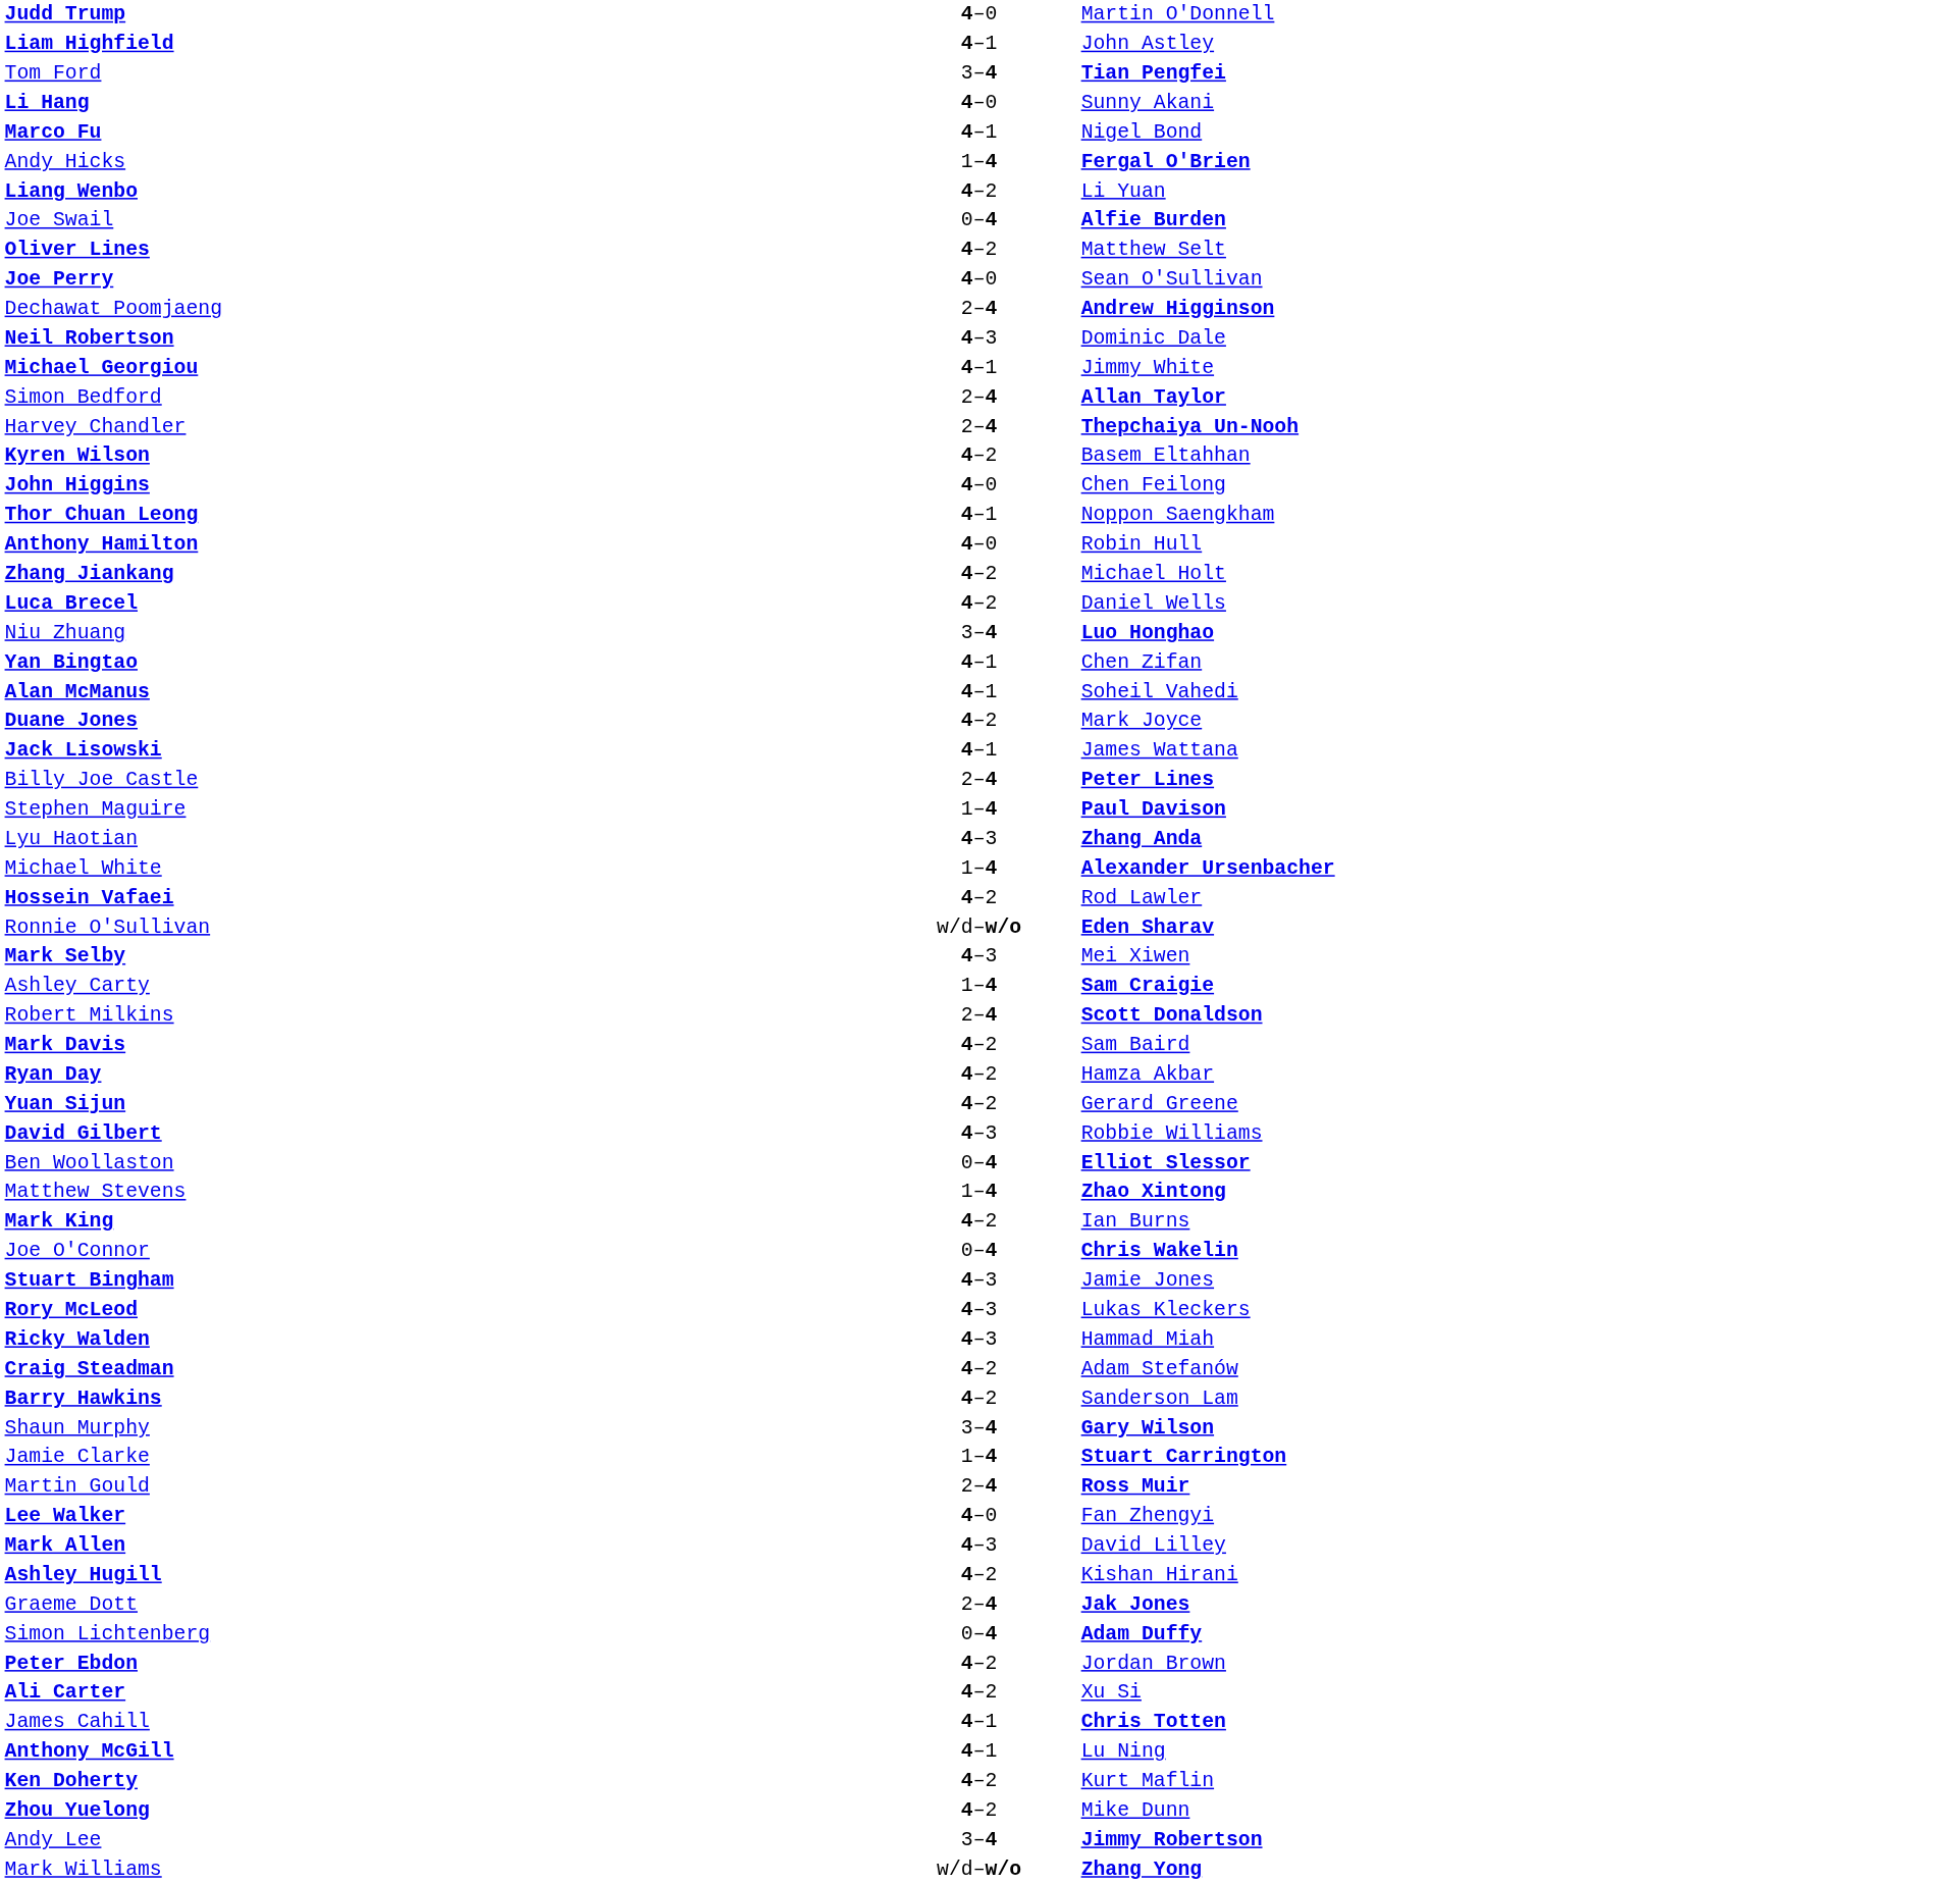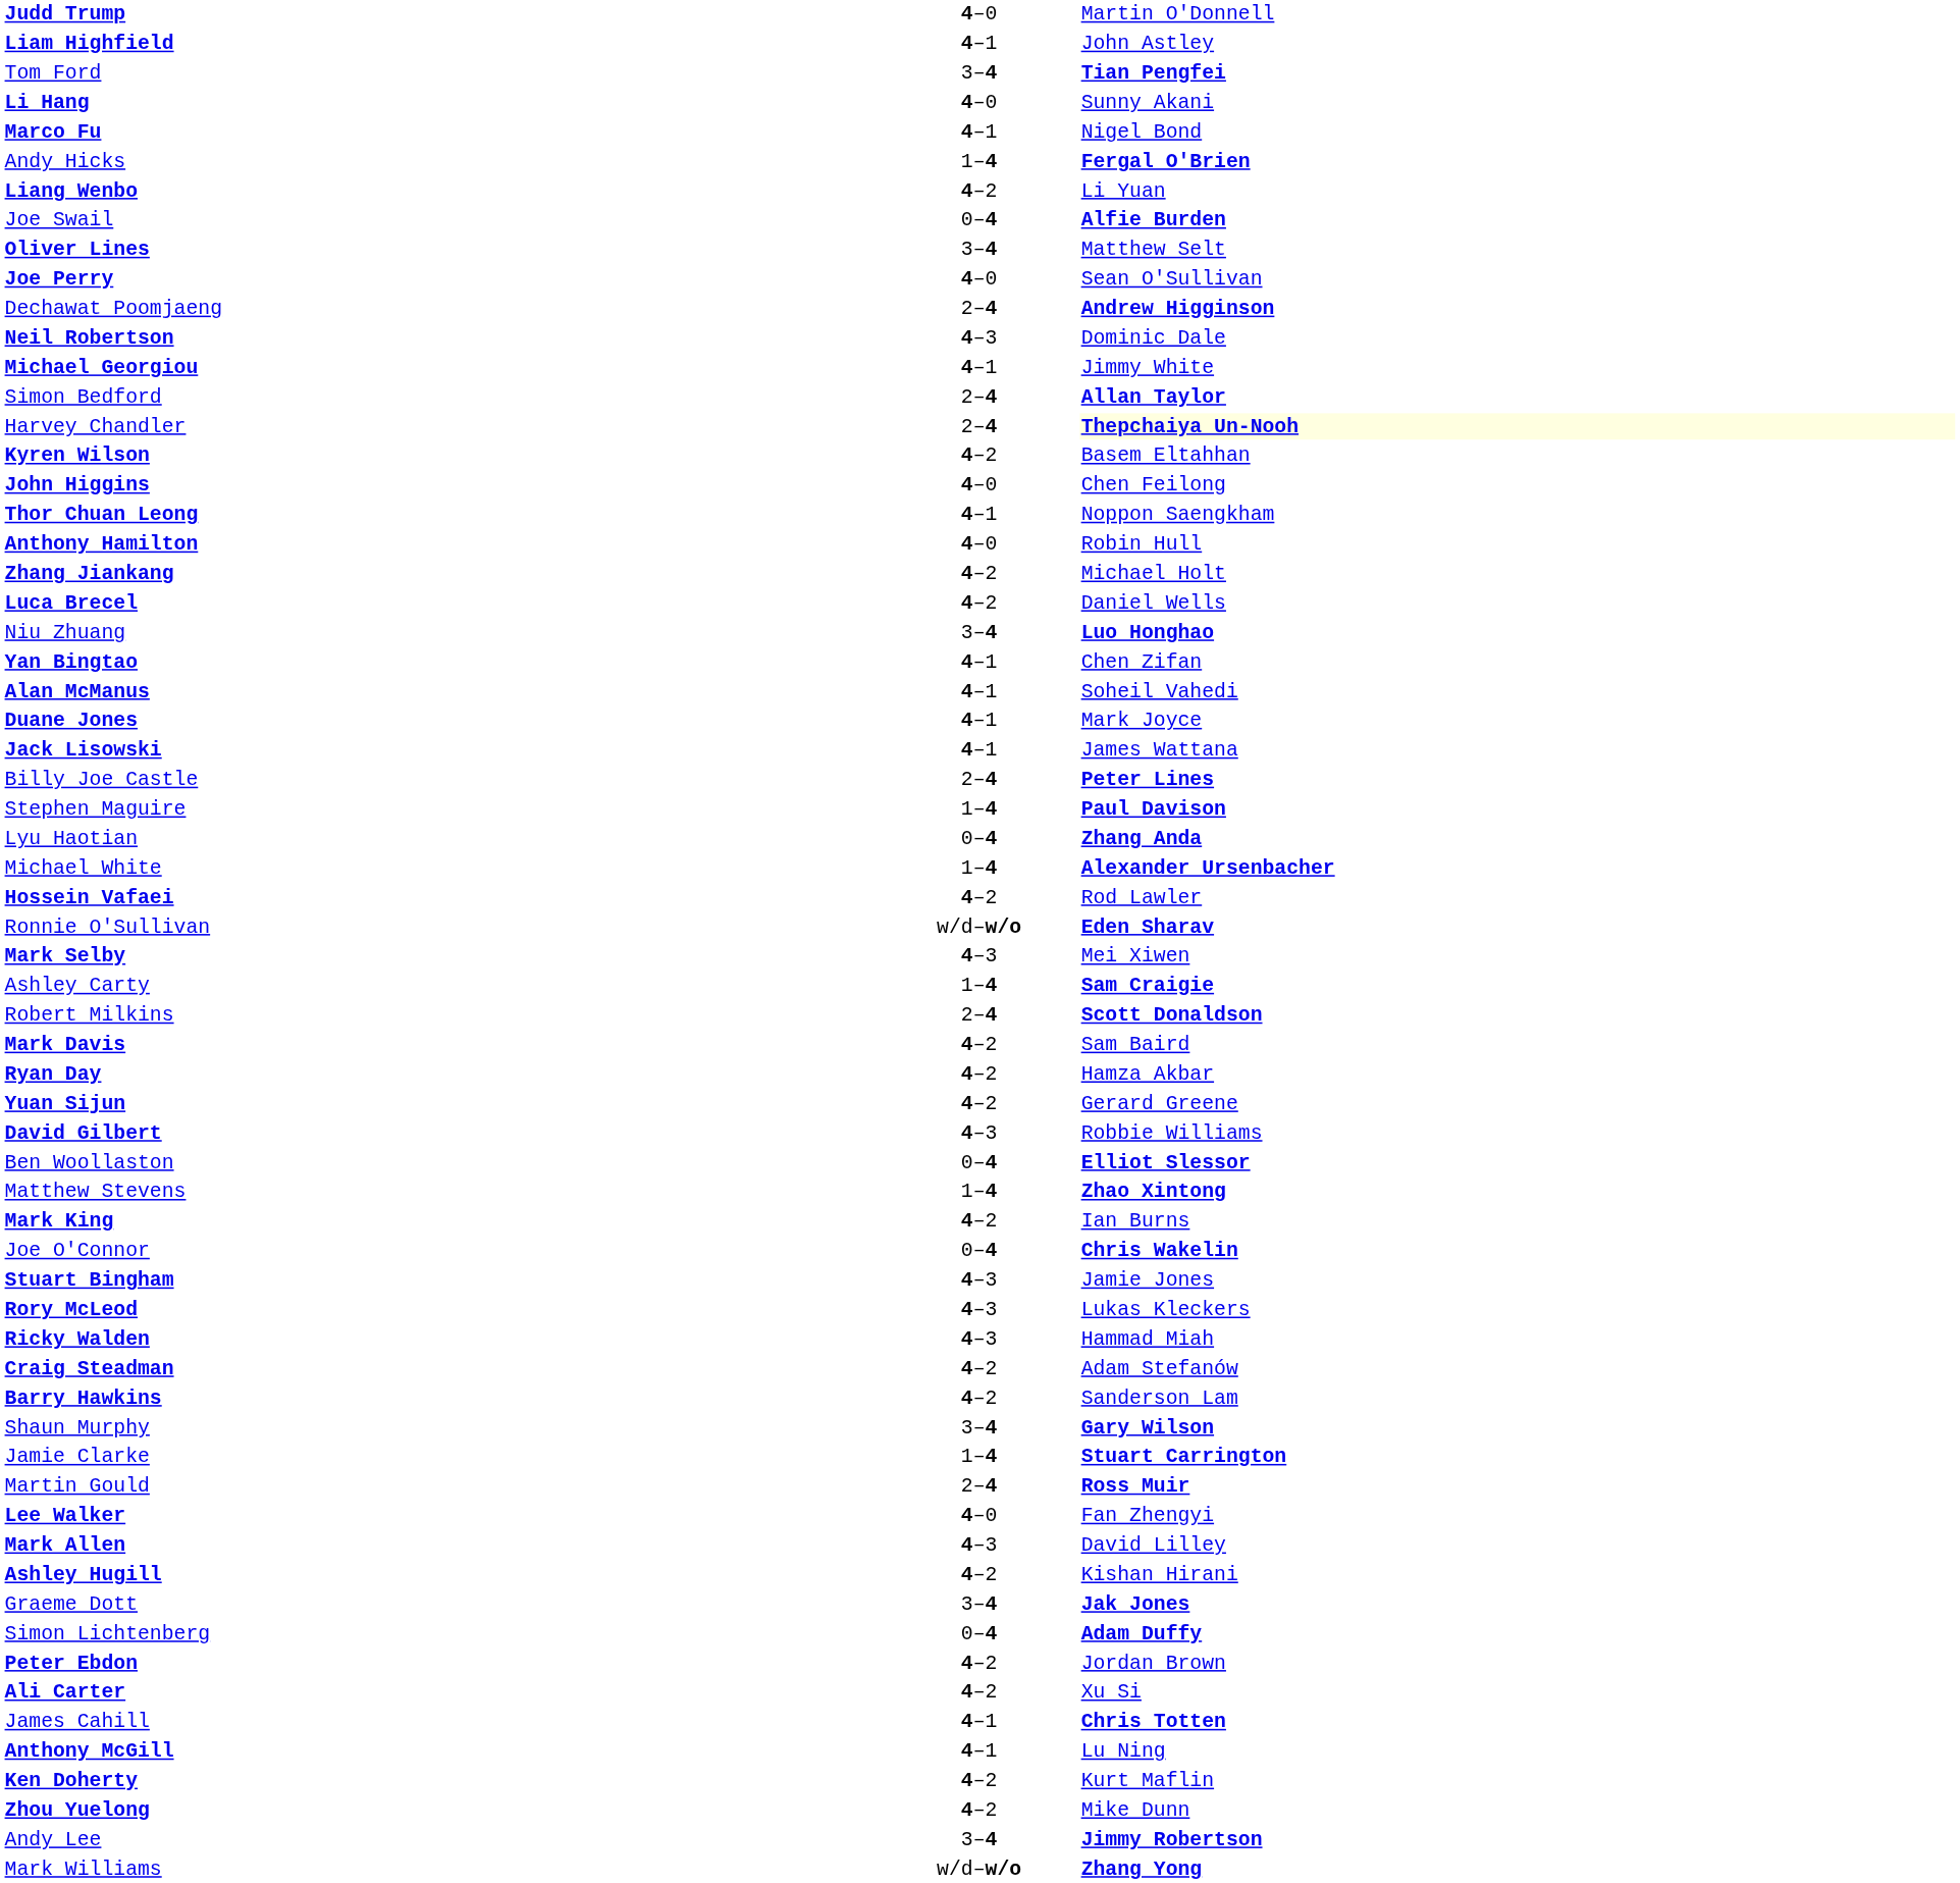Oliver Lines | column 2: 4–2 -> 3–4
Harvey Chandler | column 3: no background -> lightyellow background
Duane Jones | column 2: 4–2 -> 4–1
Lyu Haotian | column 2: 4–3 -> 0–4
Graeme Dott | column 2: 2–4 -> 3–4
